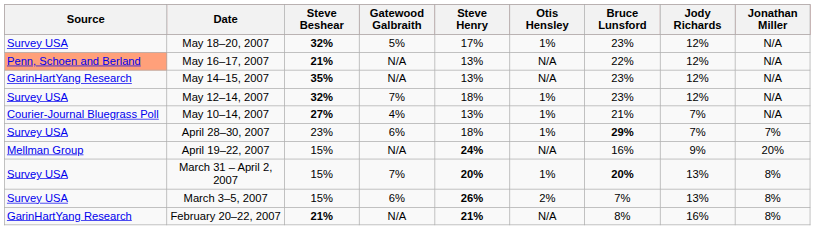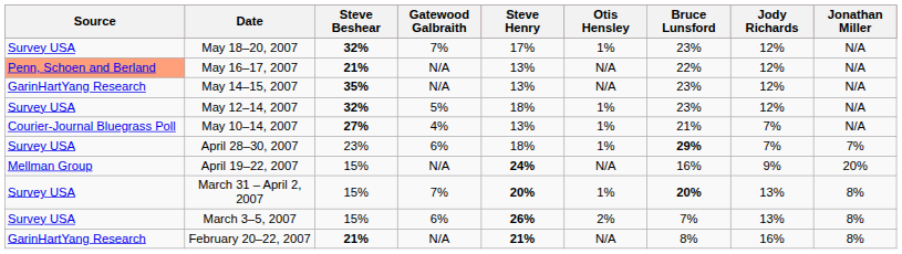May 18–20, 2007 | Gatewood Galbraith: 5% -> 7%
May 12–14, 2007 | Gatewood Galbraith: 7% -> 5%
